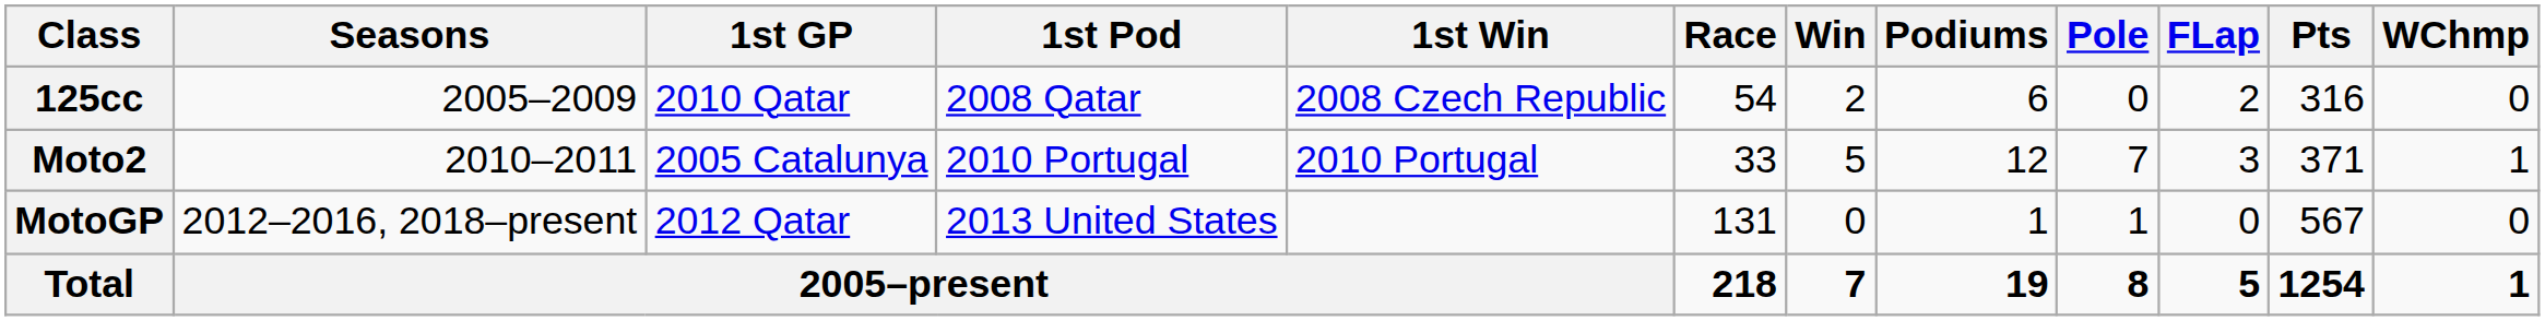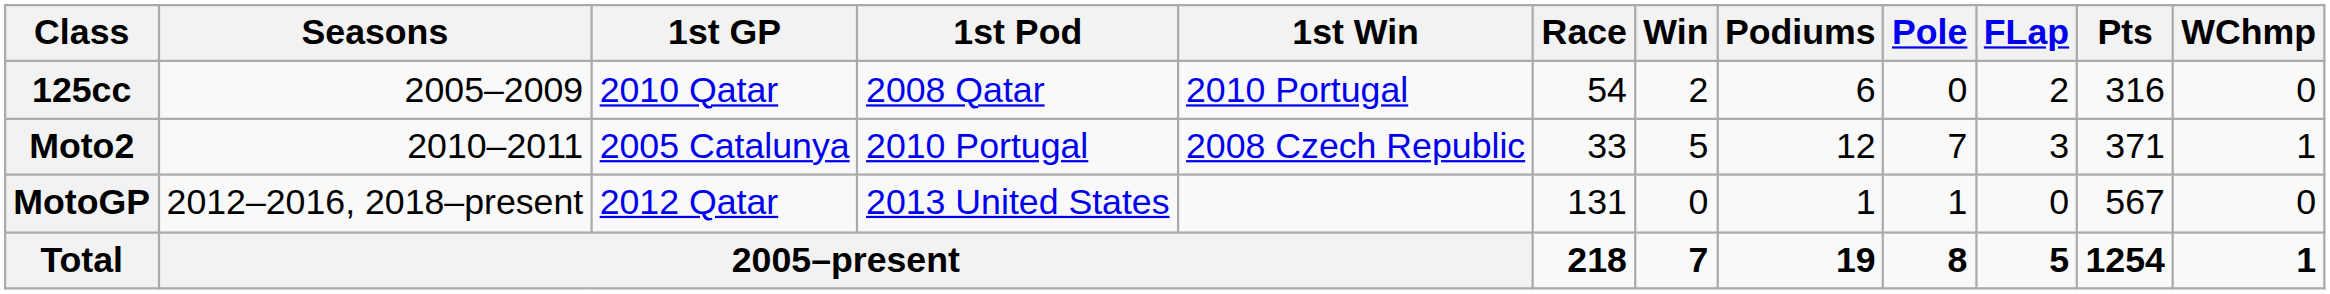125cc | 1st Win: 2008 Czech Republic -> 2010 Portugal
Moto2 | 1st Win: 2010 Portugal -> 2008 Czech Republic
